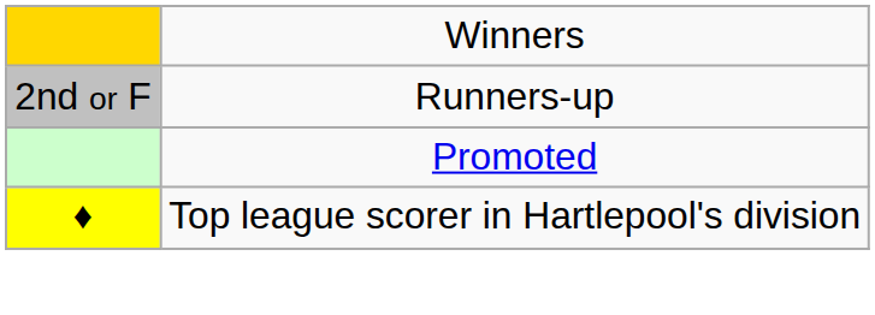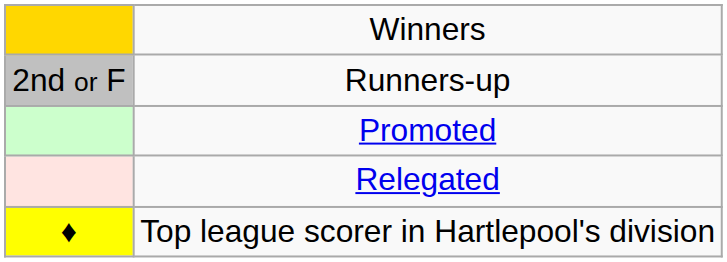+ row: Relegated
